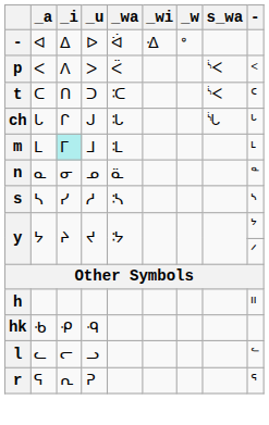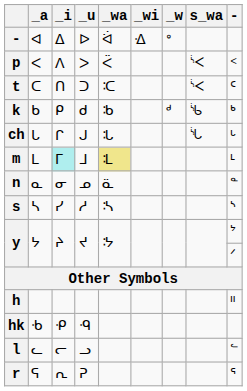+ row: k | ᑲ | ᑭ | ᑯ | ᒂ | ᒄ | ᔎ | ᒃ
m | _wa: no background -> khaki background
